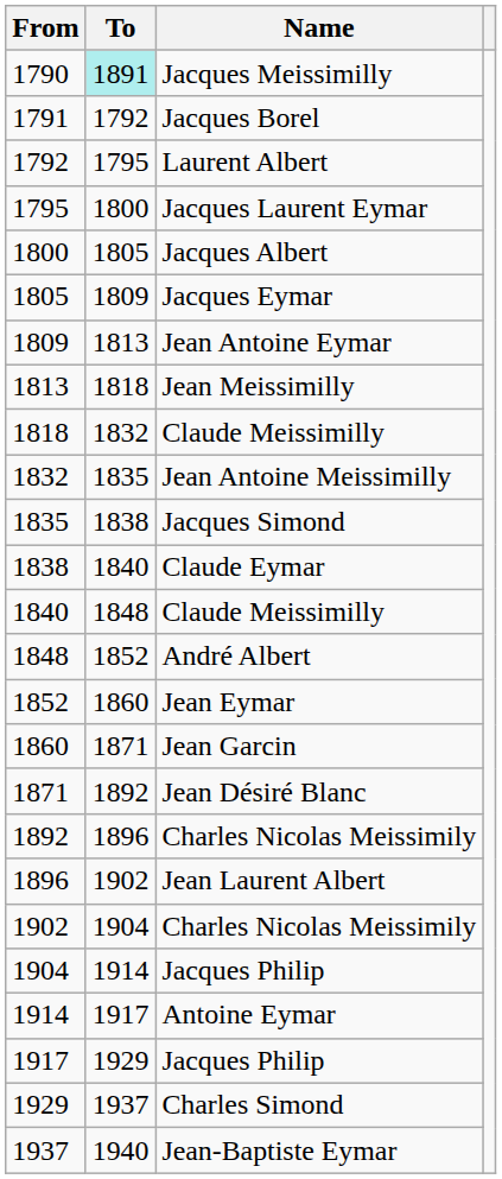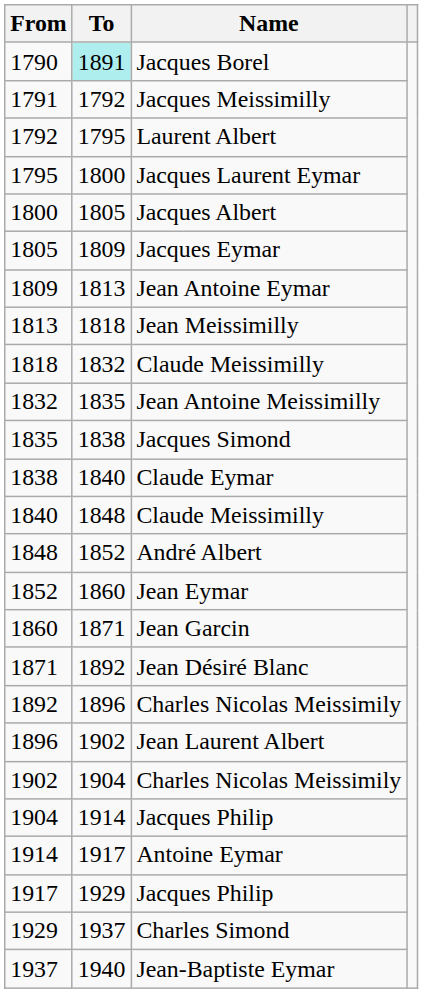1790 | Name: Jacques Meissimilly -> Jacques Borel
1791 | Name: Jacques Borel -> Jacques Meissimilly
